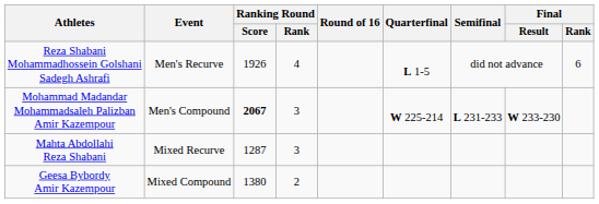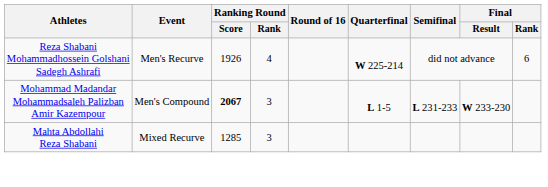Reza Shabani Mohammadhossein Golshani Sadegh Ashrafi | Quarterfinal: L 1-5 -> W 225-214
Mohammad Madandar Mohammadsaleh Palizban Amir Kazempour | Quarterfinal: W 225-214 -> L 1-5
Mahta Abdollahi Reza Shabani | Ranking Round / Score: 1287 -> 1285
- row: Geesa Bybordy Amir Kazempour | Mixed Compound | 1380 | 2
